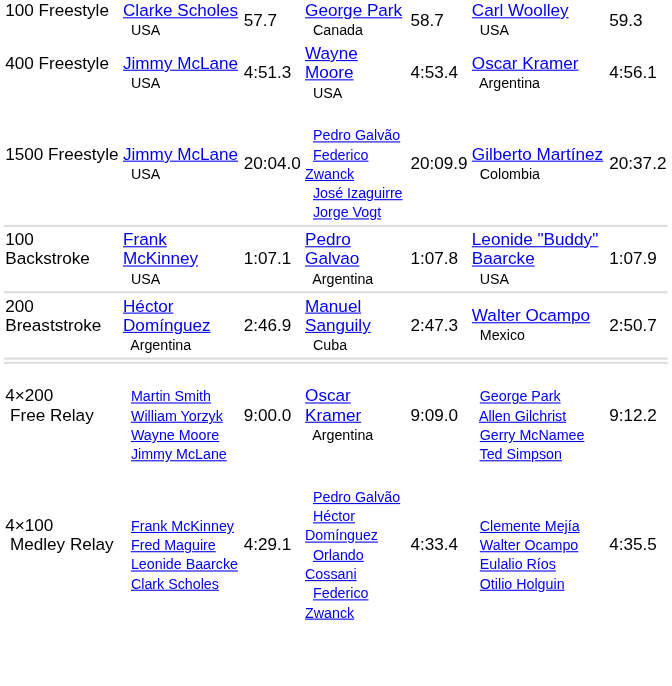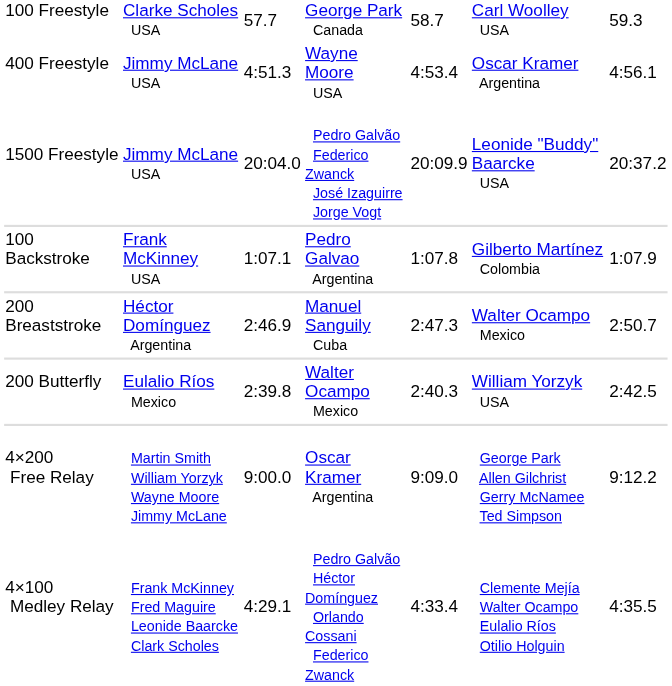1500 Freestyle | column 6: Gilberto Martínez Colombia -> Leonide "Buddy" Baarcke USA
100 Backstroke | column 6: Leonide "Buddy" Baarcke USA -> Gilberto Martínez Colombia
+ row: 200 Butterfly | Eulalio Ríos Mexico | 2:39.8 | Walter Ocampo Mexico | 2:40.3 | William Yorzyk USA | 2:42.5
